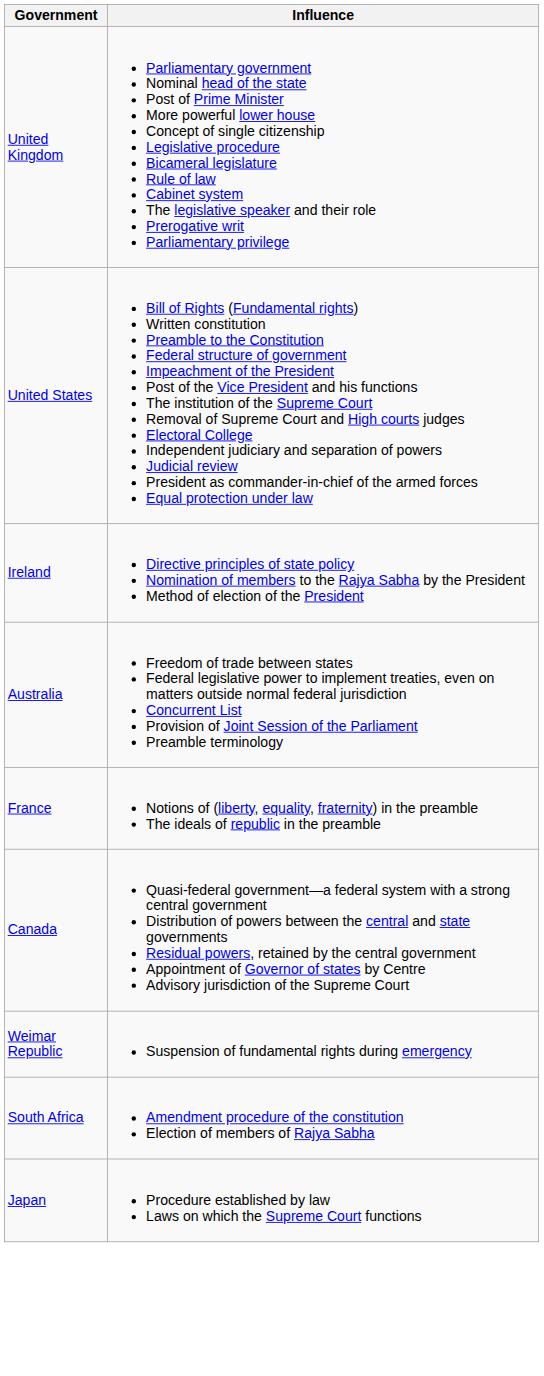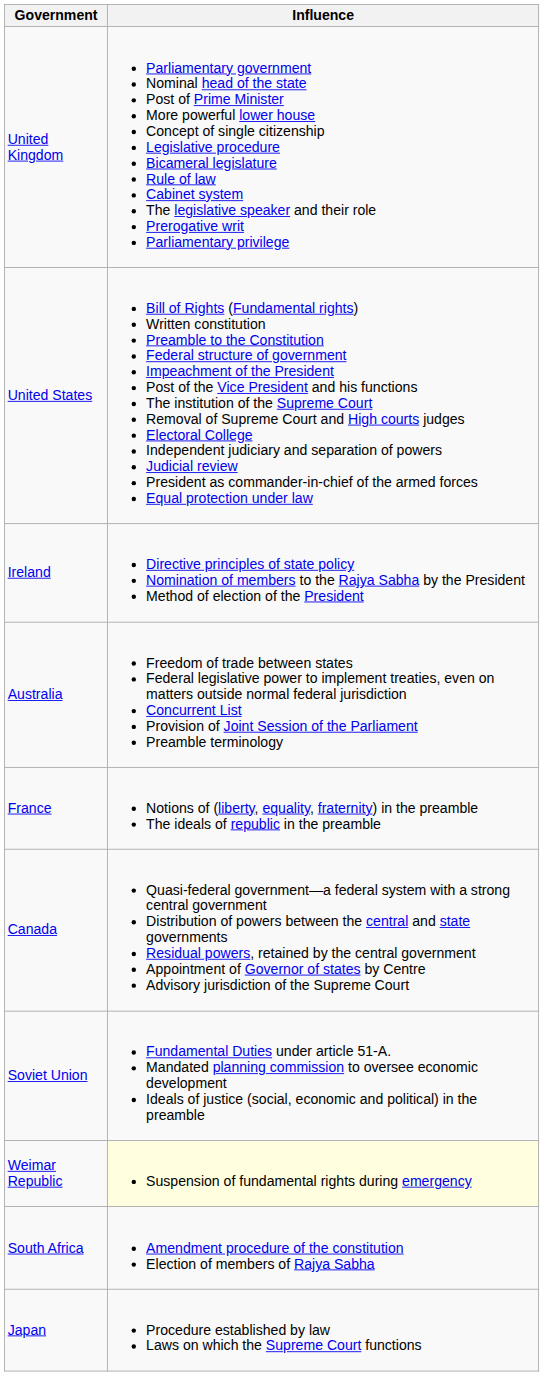+ row: Soviet Union | Fundamental Duties under article 51-A. Mandated planning commission to oversee economic development Ideals of justice (social, economic and political) in the preamble
Weimar Republic | Influence: no background -> lightyellow background
